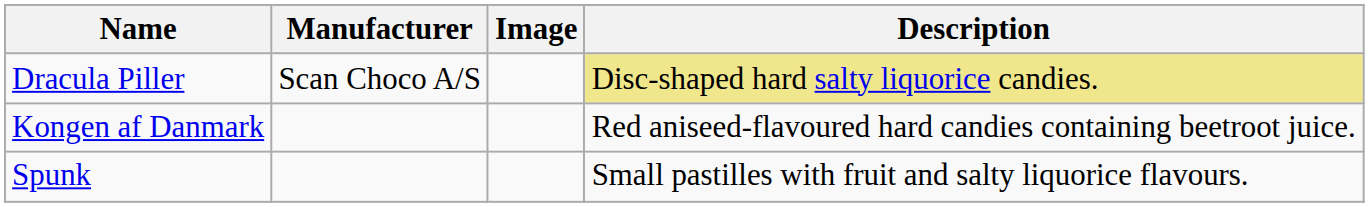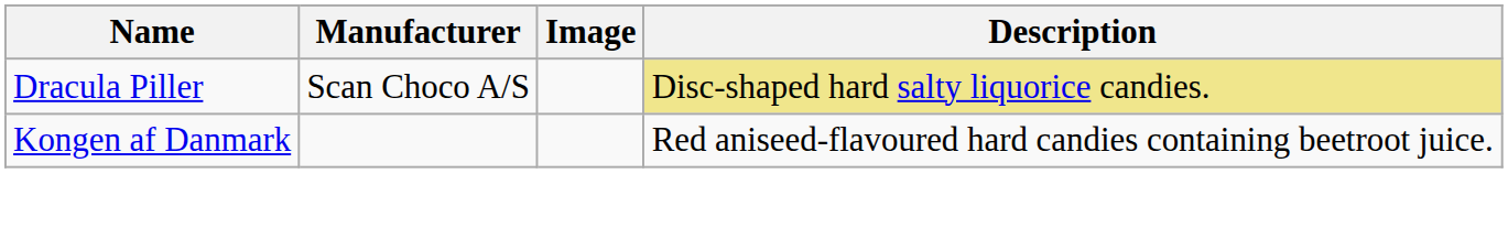- row: Spunk | Small pastilles with fruit and salty liquorice flavours.
